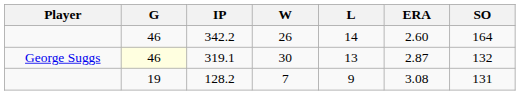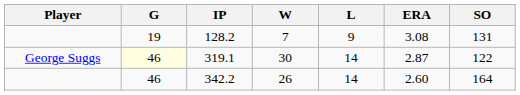rows swapped: 342.2 <-> 128.2
319.1 | L: 13 -> 14
319.1 | SO: 132 -> 122
